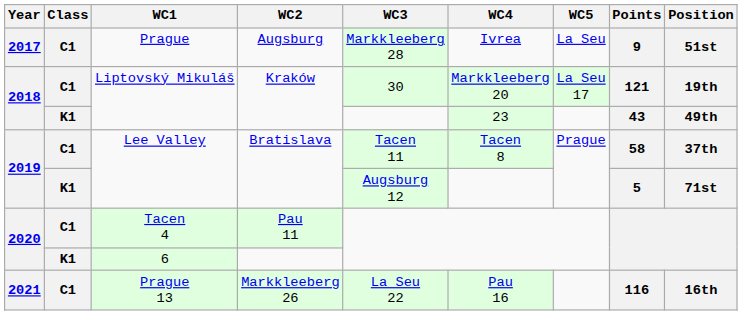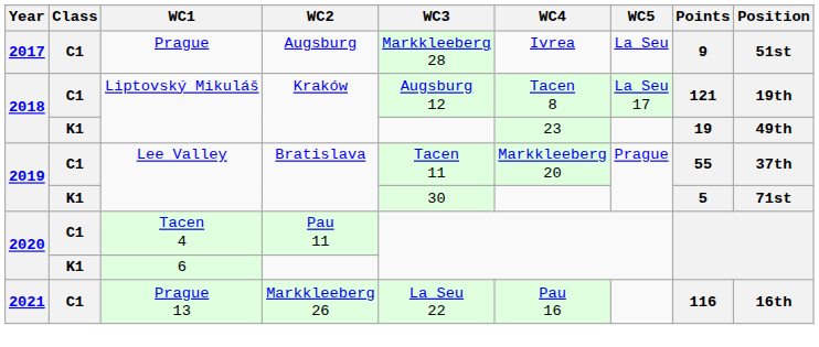C1 / Liptovský Mikuláš | WC3: 30 -> Augsburg 12
C1 / Liptovský Mikuláš | WC4: Markkleeberg 20 -> Tacen 8
K1 / Liptovský Mikuláš | Points: 43 -> 19
C1 / Lee Valley | WC4: Tacen 8 -> Markkleeberg 20
C1 / Lee Valley | Points: 58 -> 55
K1 / Lee Valley | WC3: Augsburg 12 -> 30
